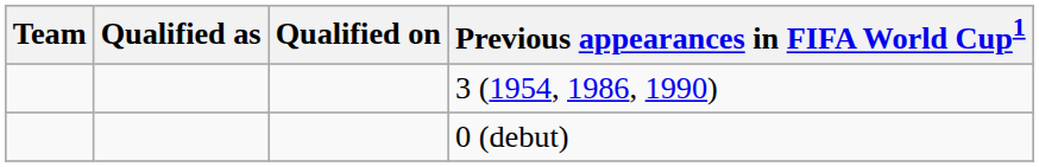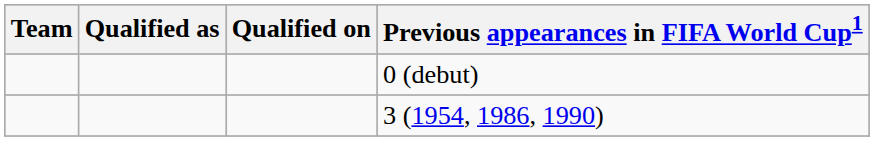rows swapped: 0 (debut) <-> 3 (1954, 1986, 1990)
